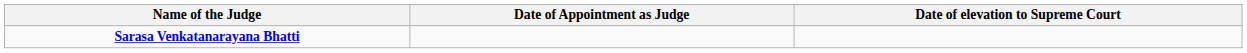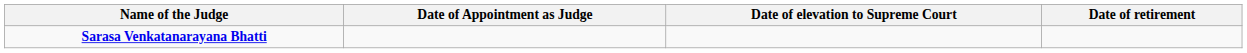+ column: Date of retirement
